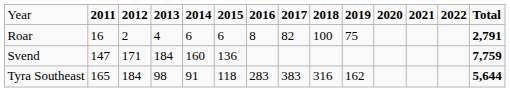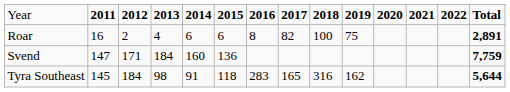Roar | column 14: 2,791 -> 2,891
Tyra Southeast | column 2: 165 -> 145
Tyra Southeast | column 8: 383 -> 165
